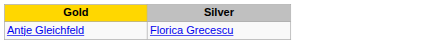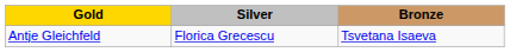+ column: Bronze | Tsvetana Isaeva
